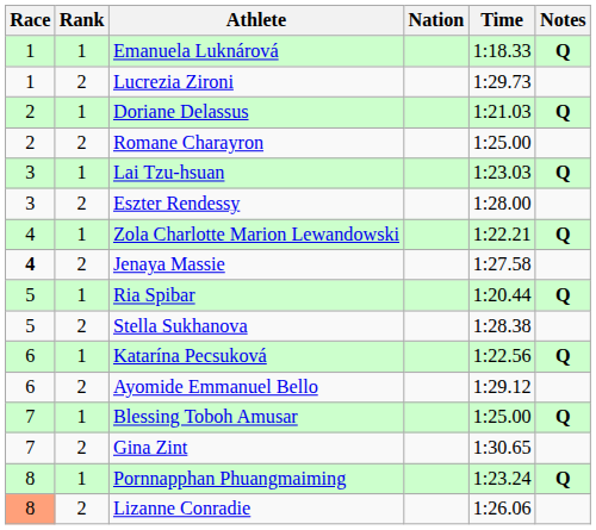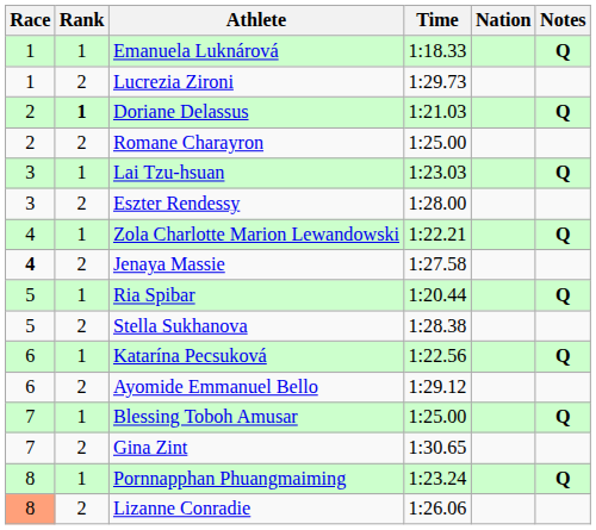columns swapped: Nation <-> Time
Doriane Delassus | Rank: normal -> bold
